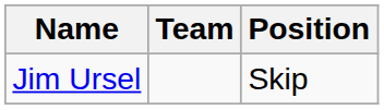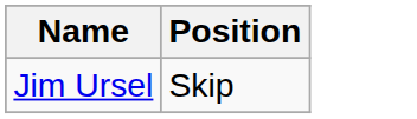- column: Team
